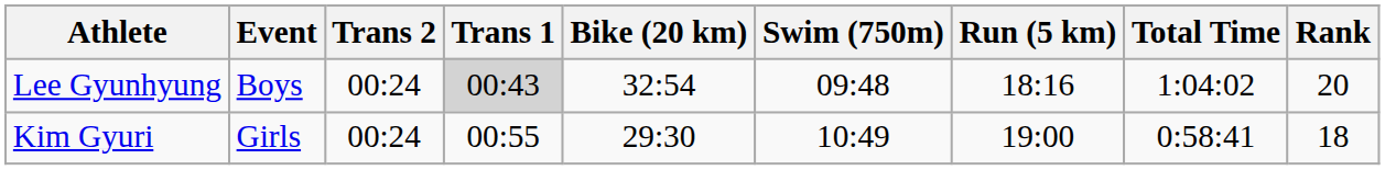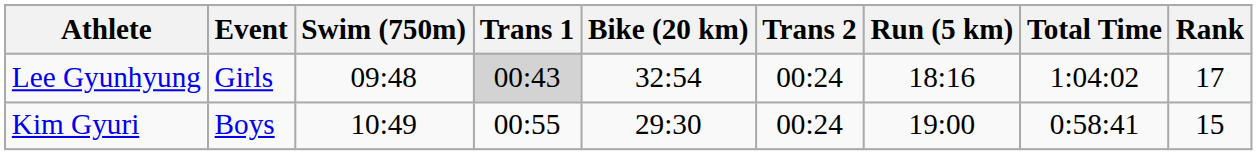columns swapped: Swim (750m) <-> Trans 2
Lee Gyunhyung | Event: Boys -> Girls
Lee Gyunhyung | Rank: 20 -> 17
Kim Gyuri | Event: Girls -> Boys
Kim Gyuri | Rank: 18 -> 15
